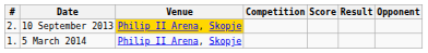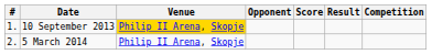columns swapped: Opponent <-> Competition
10 September 2013 | #: 2. -> 1.
5 March 2014 | #: 1. -> 2.
